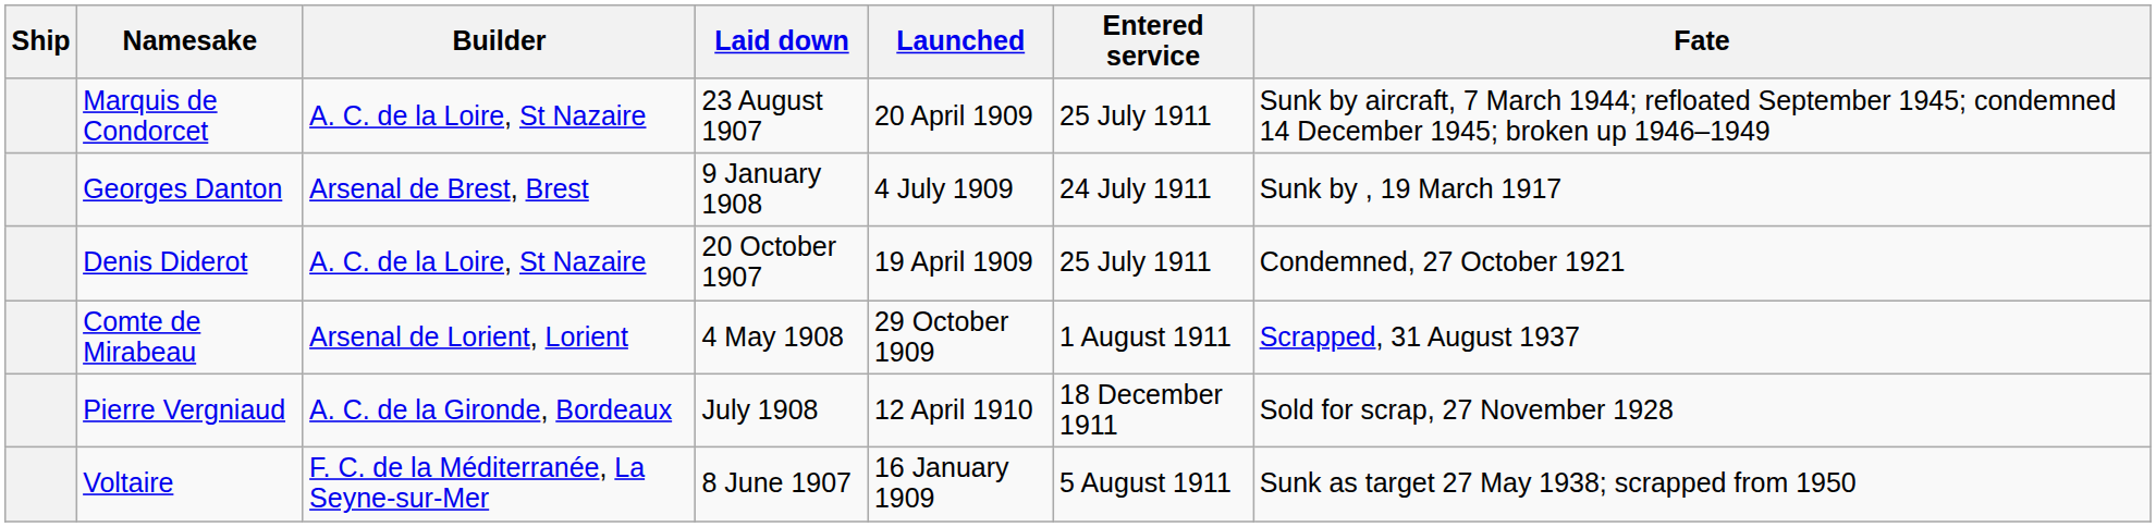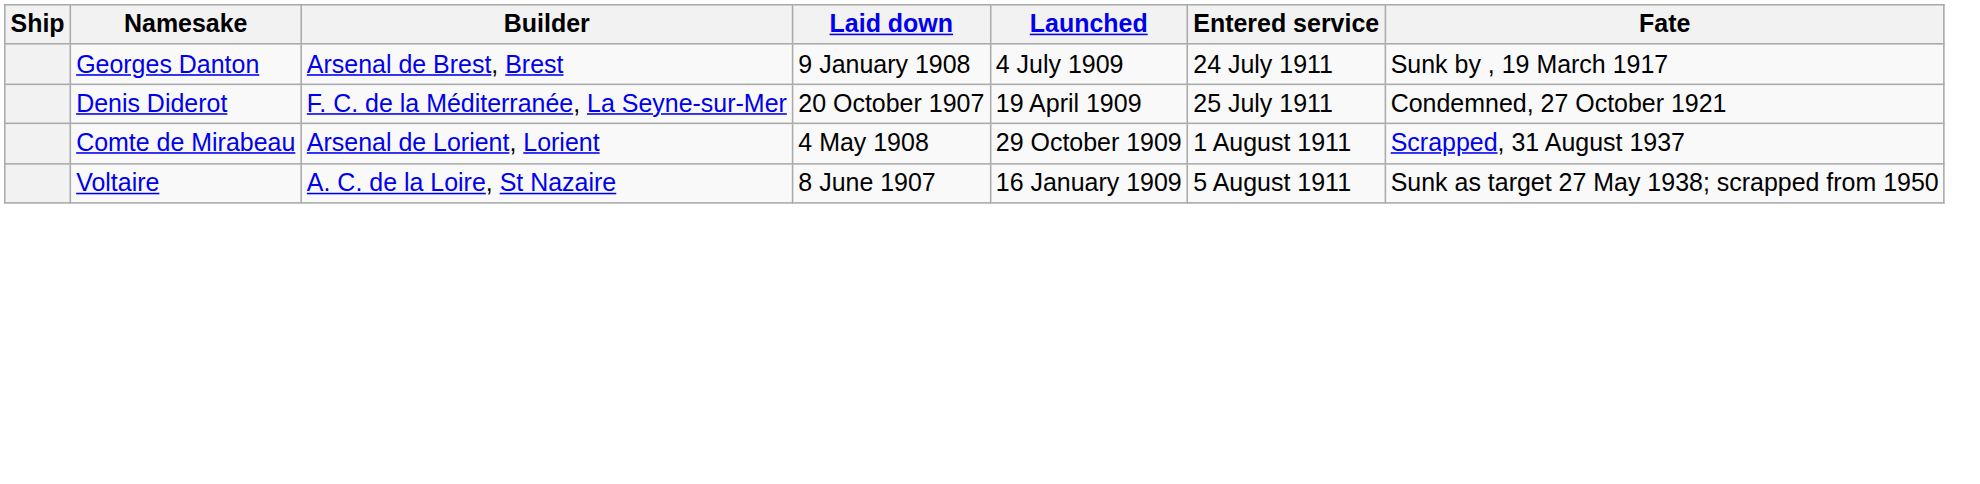- row: Marquis de Condorcet | A. C. de la Loire, St Nazaire | 23 August 1907 | 20 April 1909 | 25 July 1911 | Sunk by aircraft, 7 March 1944; refloated September 1945; condemned 14 December 1945; broken up 1946–1949
Denis Diderot | Builder: A. C. de la Loire, St Nazaire -> F. C. de la Méditerranée, La Seyne-sur-Mer
- row: Pierre Vergniaud | A. C. de la Gironde, Bordeaux | July 1908 | 12 April 1910 | 18 December 1911 | Sold for scrap, 27 November 1928
Voltaire | Builder: F. C. de la Méditerranée, La Seyne-sur-Mer -> A. C. de la Loire, St Nazaire
